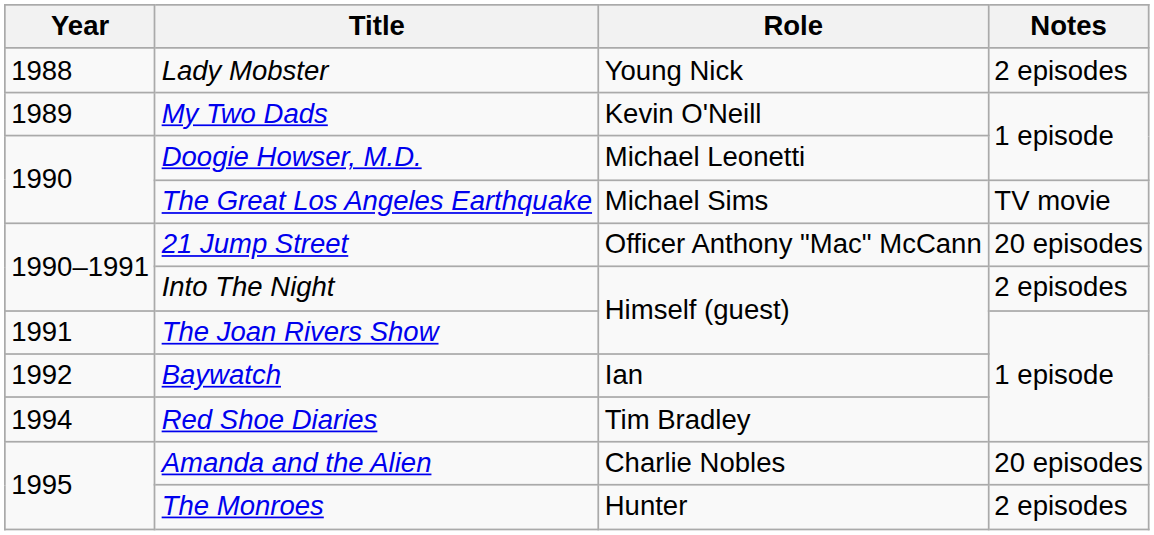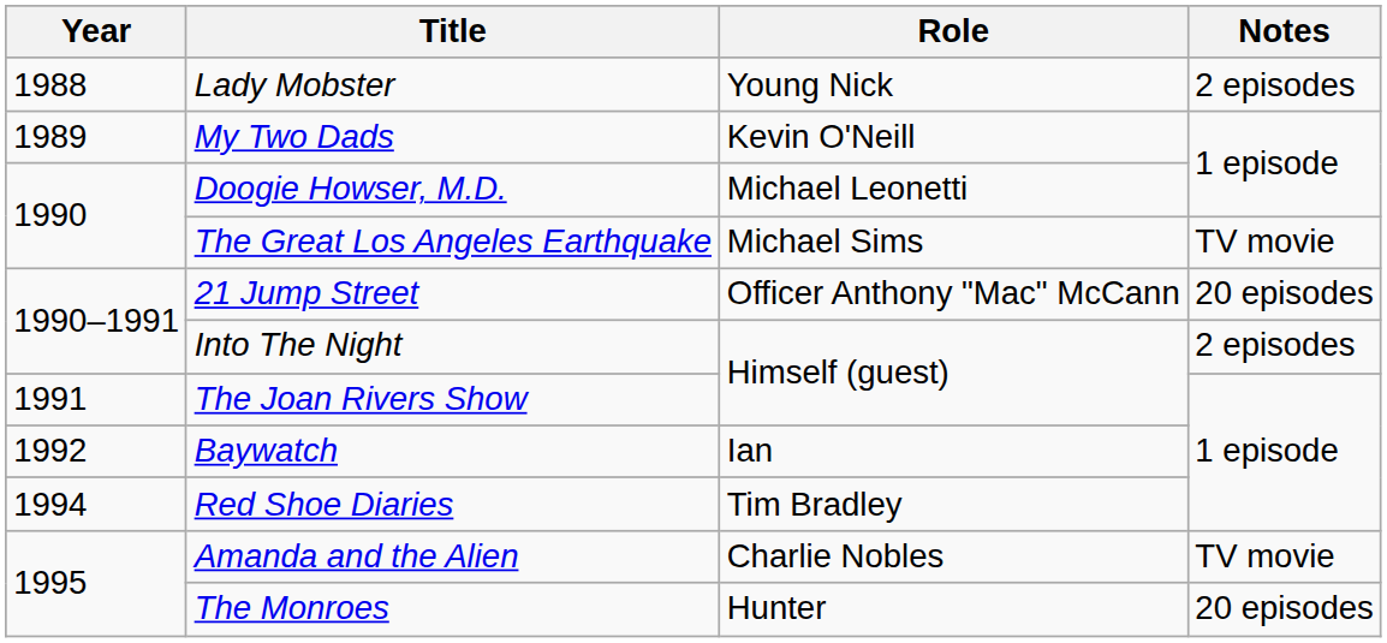Amanda and the Alien | Notes: 20 episodes -> TV movie
The Monroes | Notes: 2 episodes -> 20 episodes
